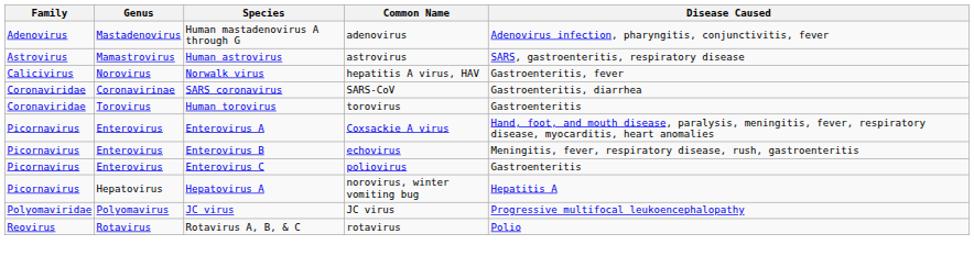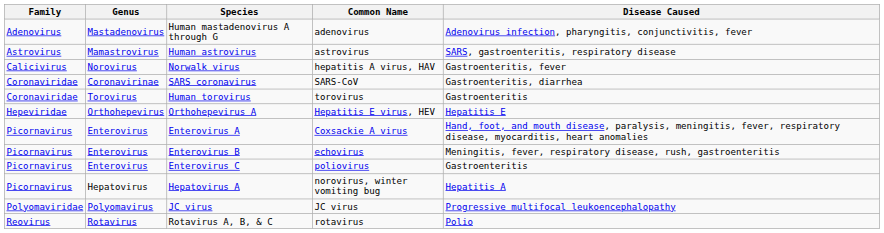+ row: Hepeviridae | Orthohepevirus | Orthohepevirus A | Hepatitis E virus, HEV | Hepatitis E
